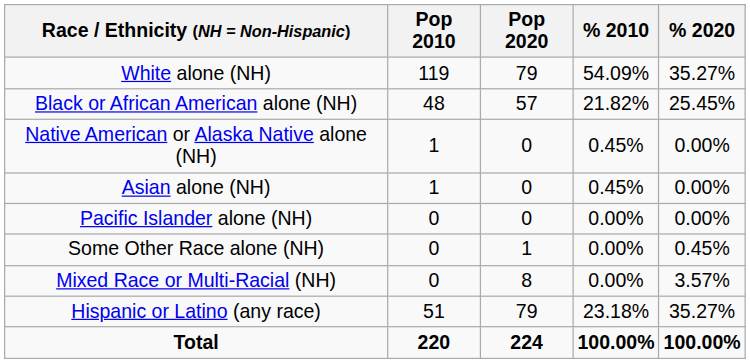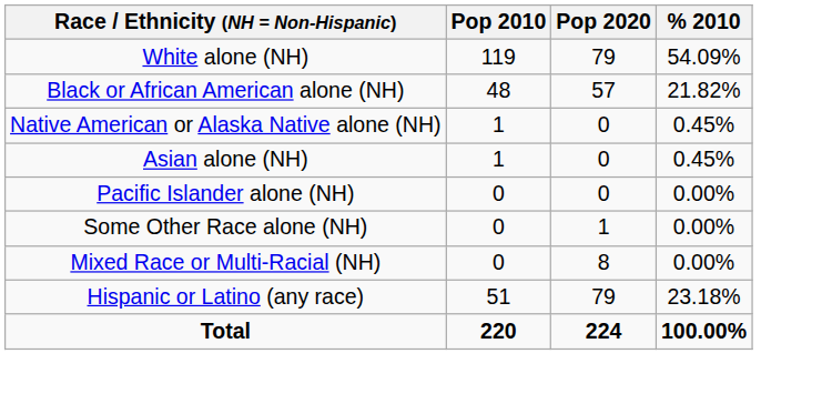- column: % 2020 | 35.27% | 25.45% | 0.00% | 0.00% | 0.00% | 0.45% | 3.57% | 35.27% | 100.00%
